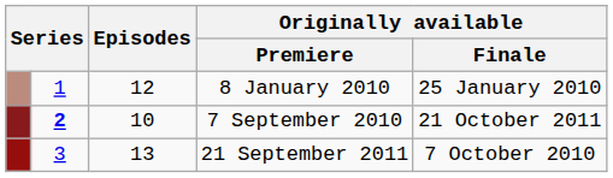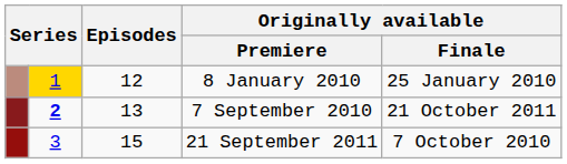8 January 2010 | column 2: no background -> gold background
7 September 2010 | Episodes: 10 -> 13
21 September 2011 | Episodes: 13 -> 15
